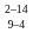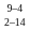rows swapped: 9–4 <-> 2–14
